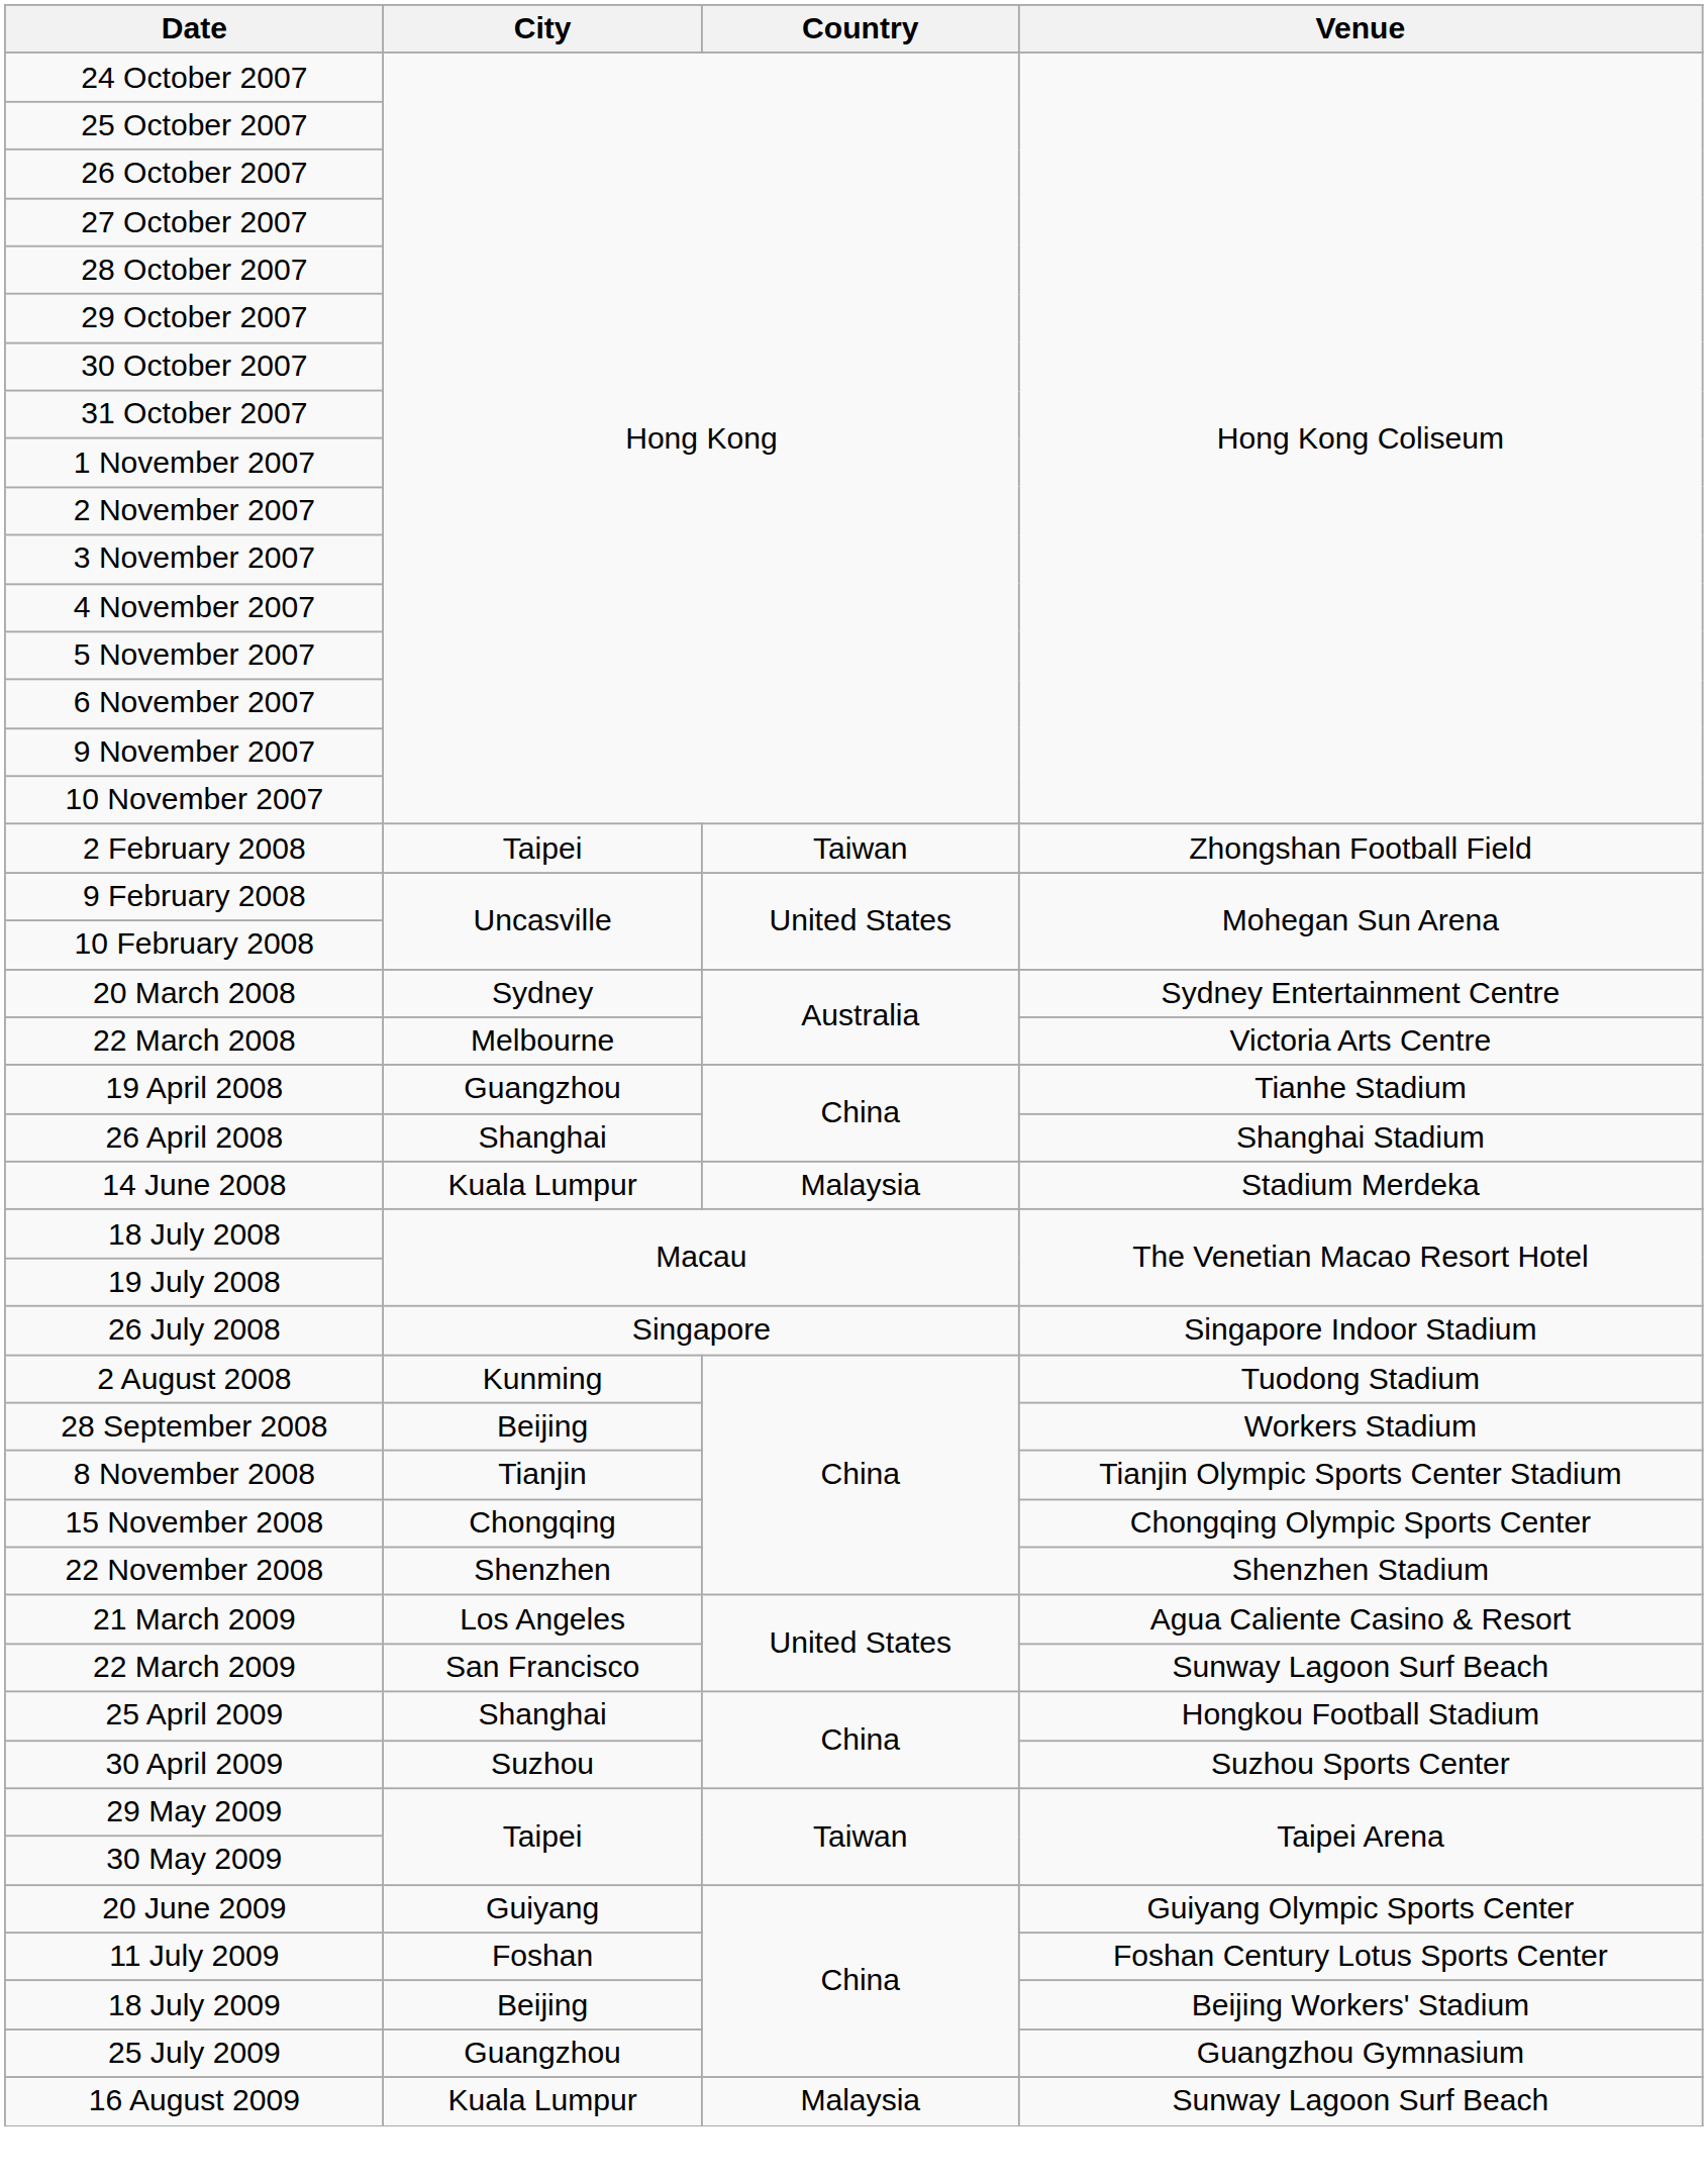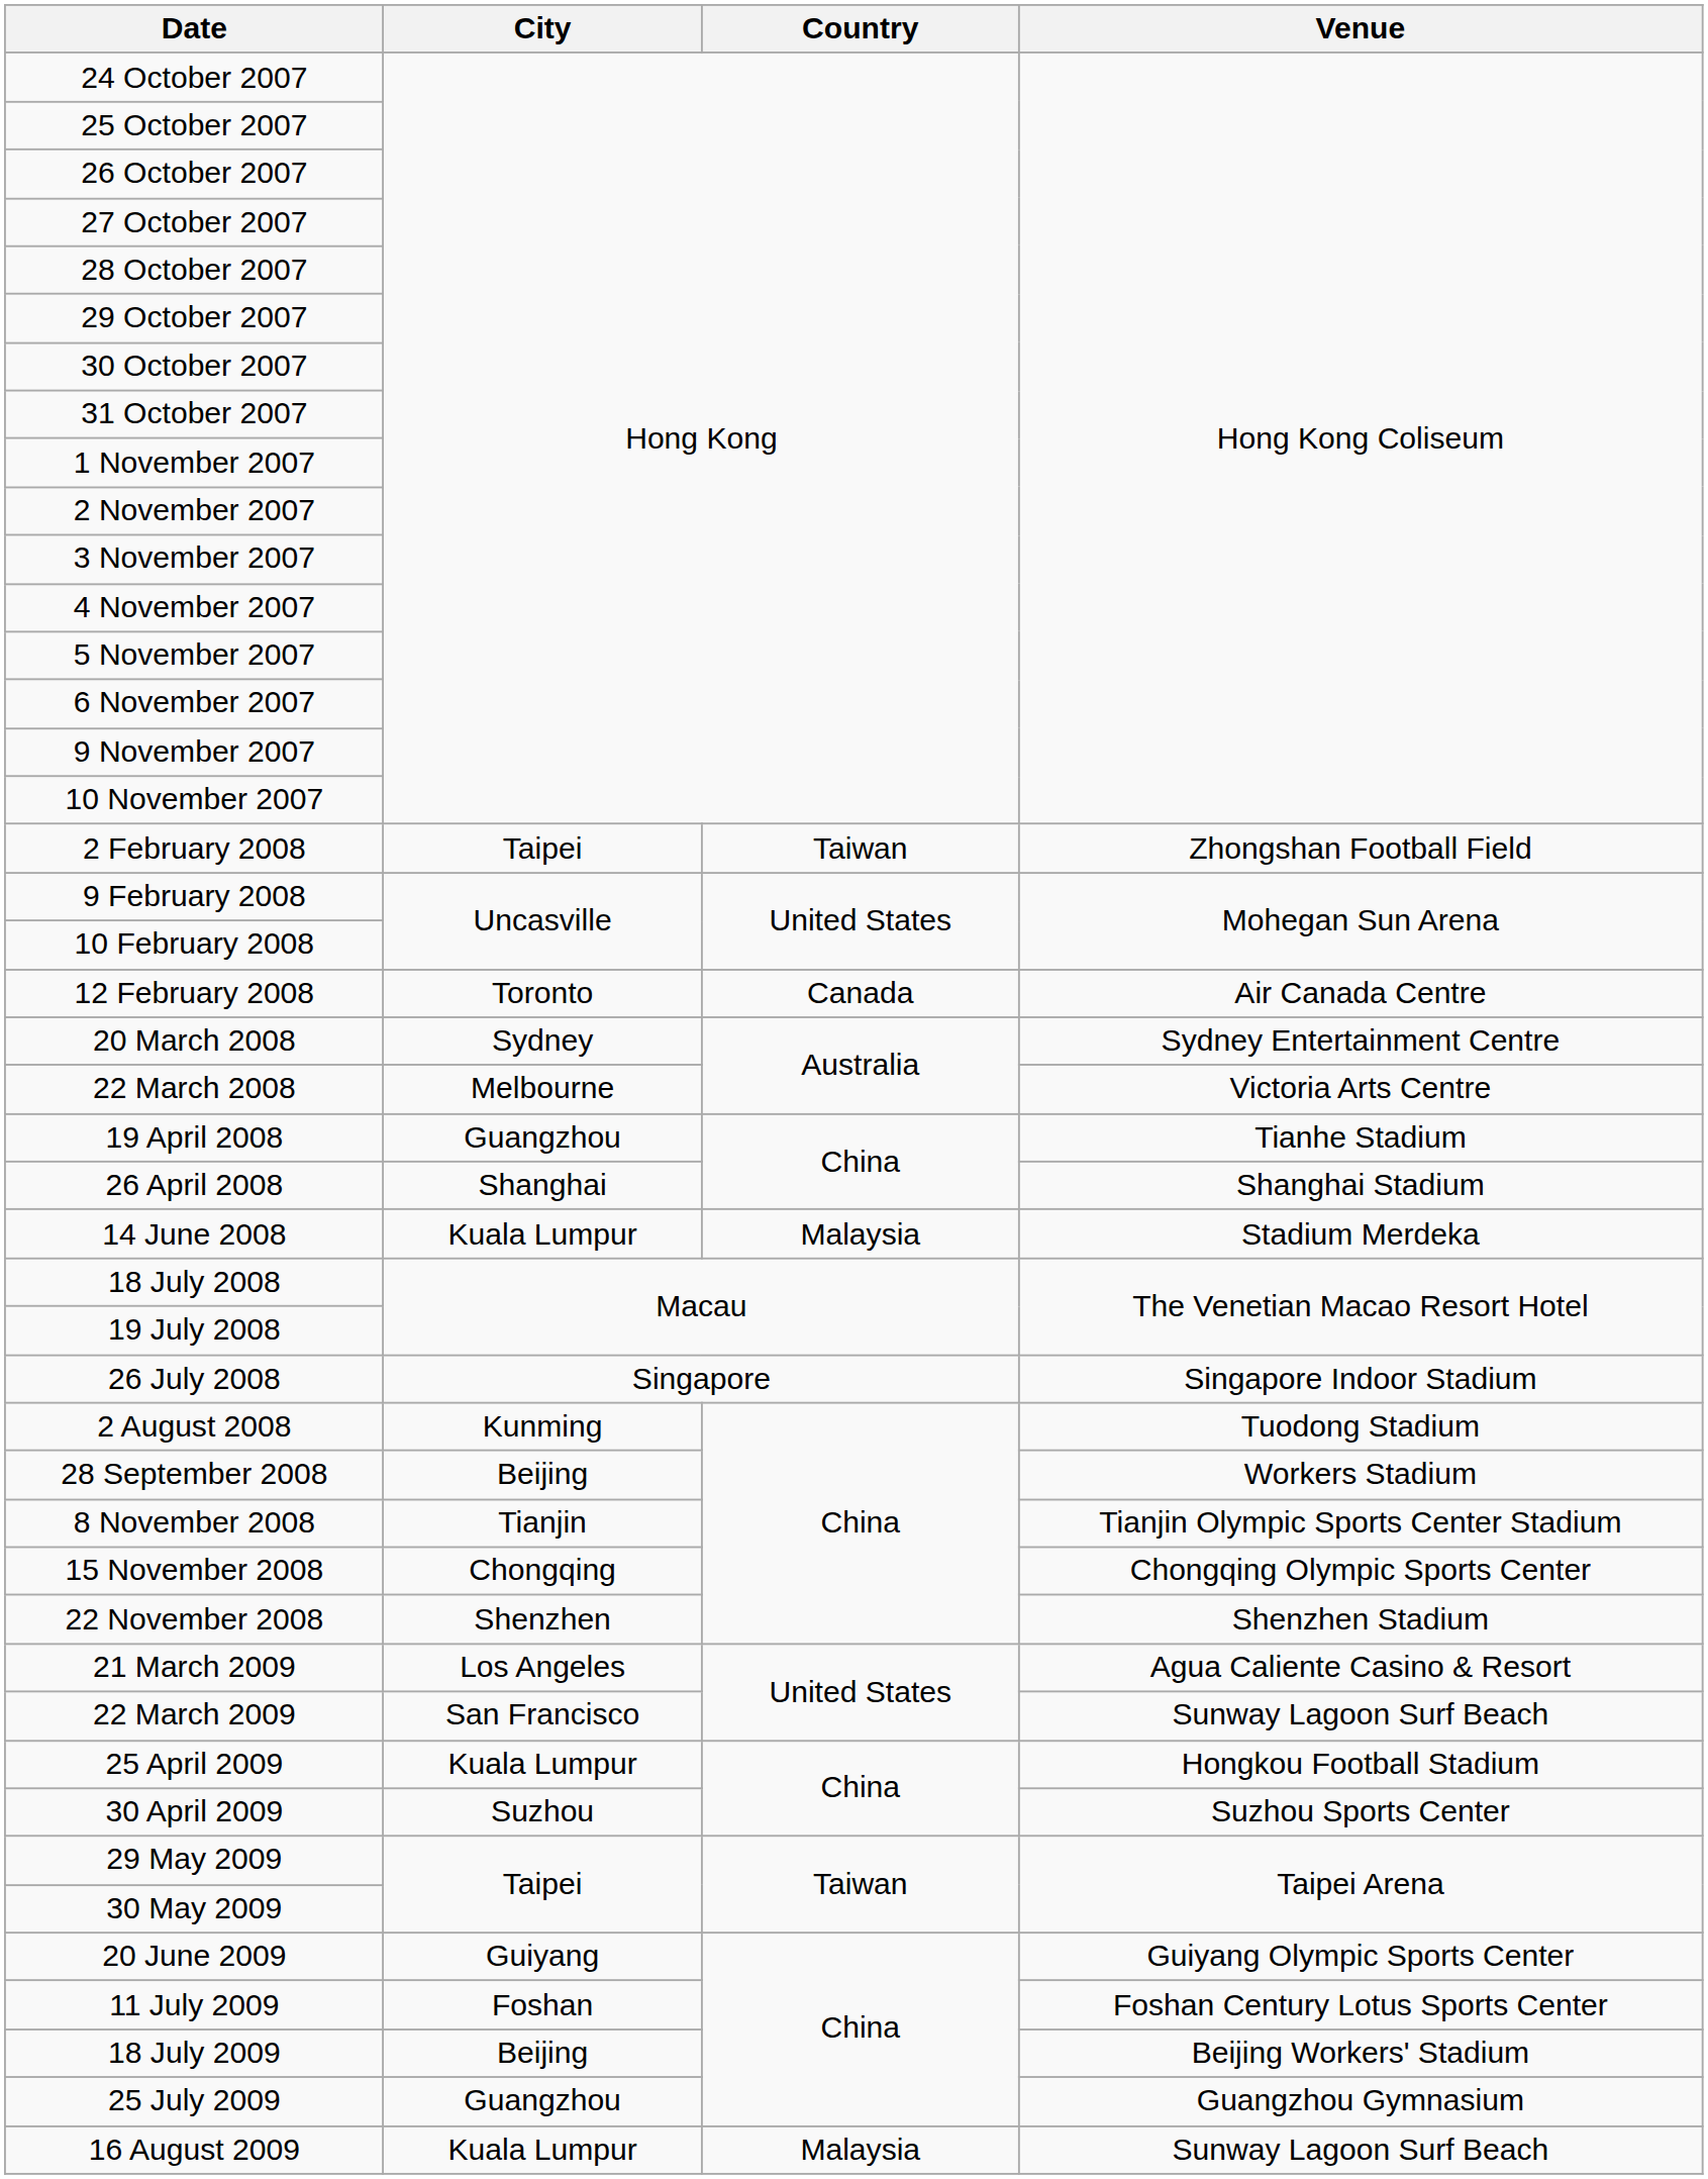+ row: 12 February 2008 | Toronto | Canada | Air Canada Centre
25 April 2009 | City: Shanghai -> Kuala Lumpur
